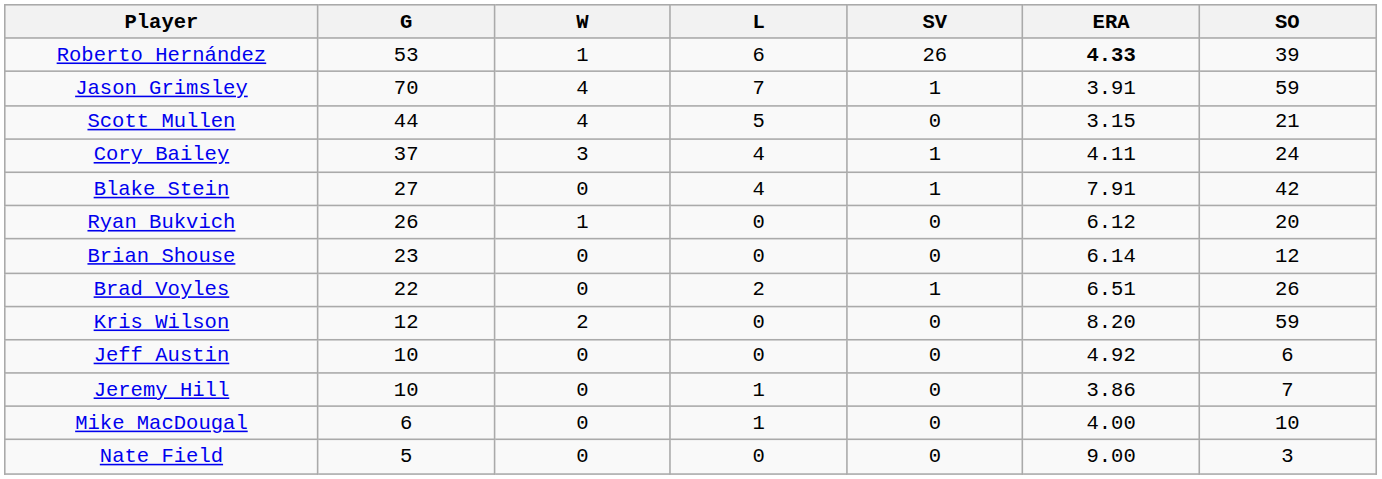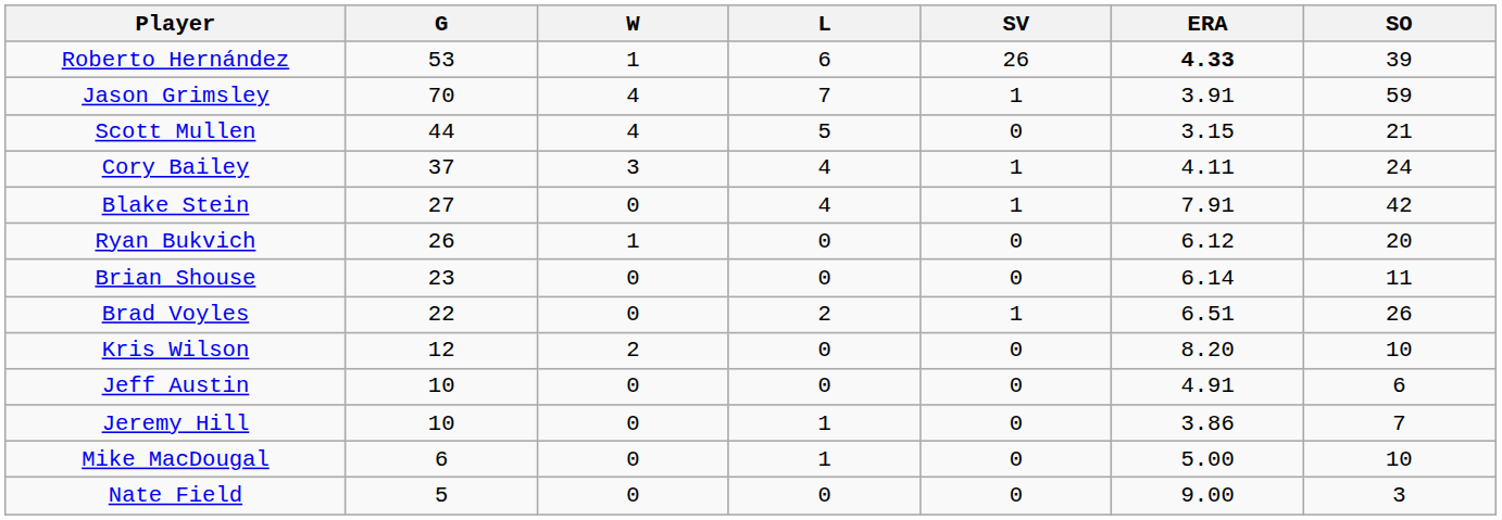Brian Shouse | SO: 12 -> 11
Kris Wilson | SO: 59 -> 10
Jeff Austin | ERA: 4.92 -> 4.91
Mike MacDougal | ERA: 4.00 -> 5.00
